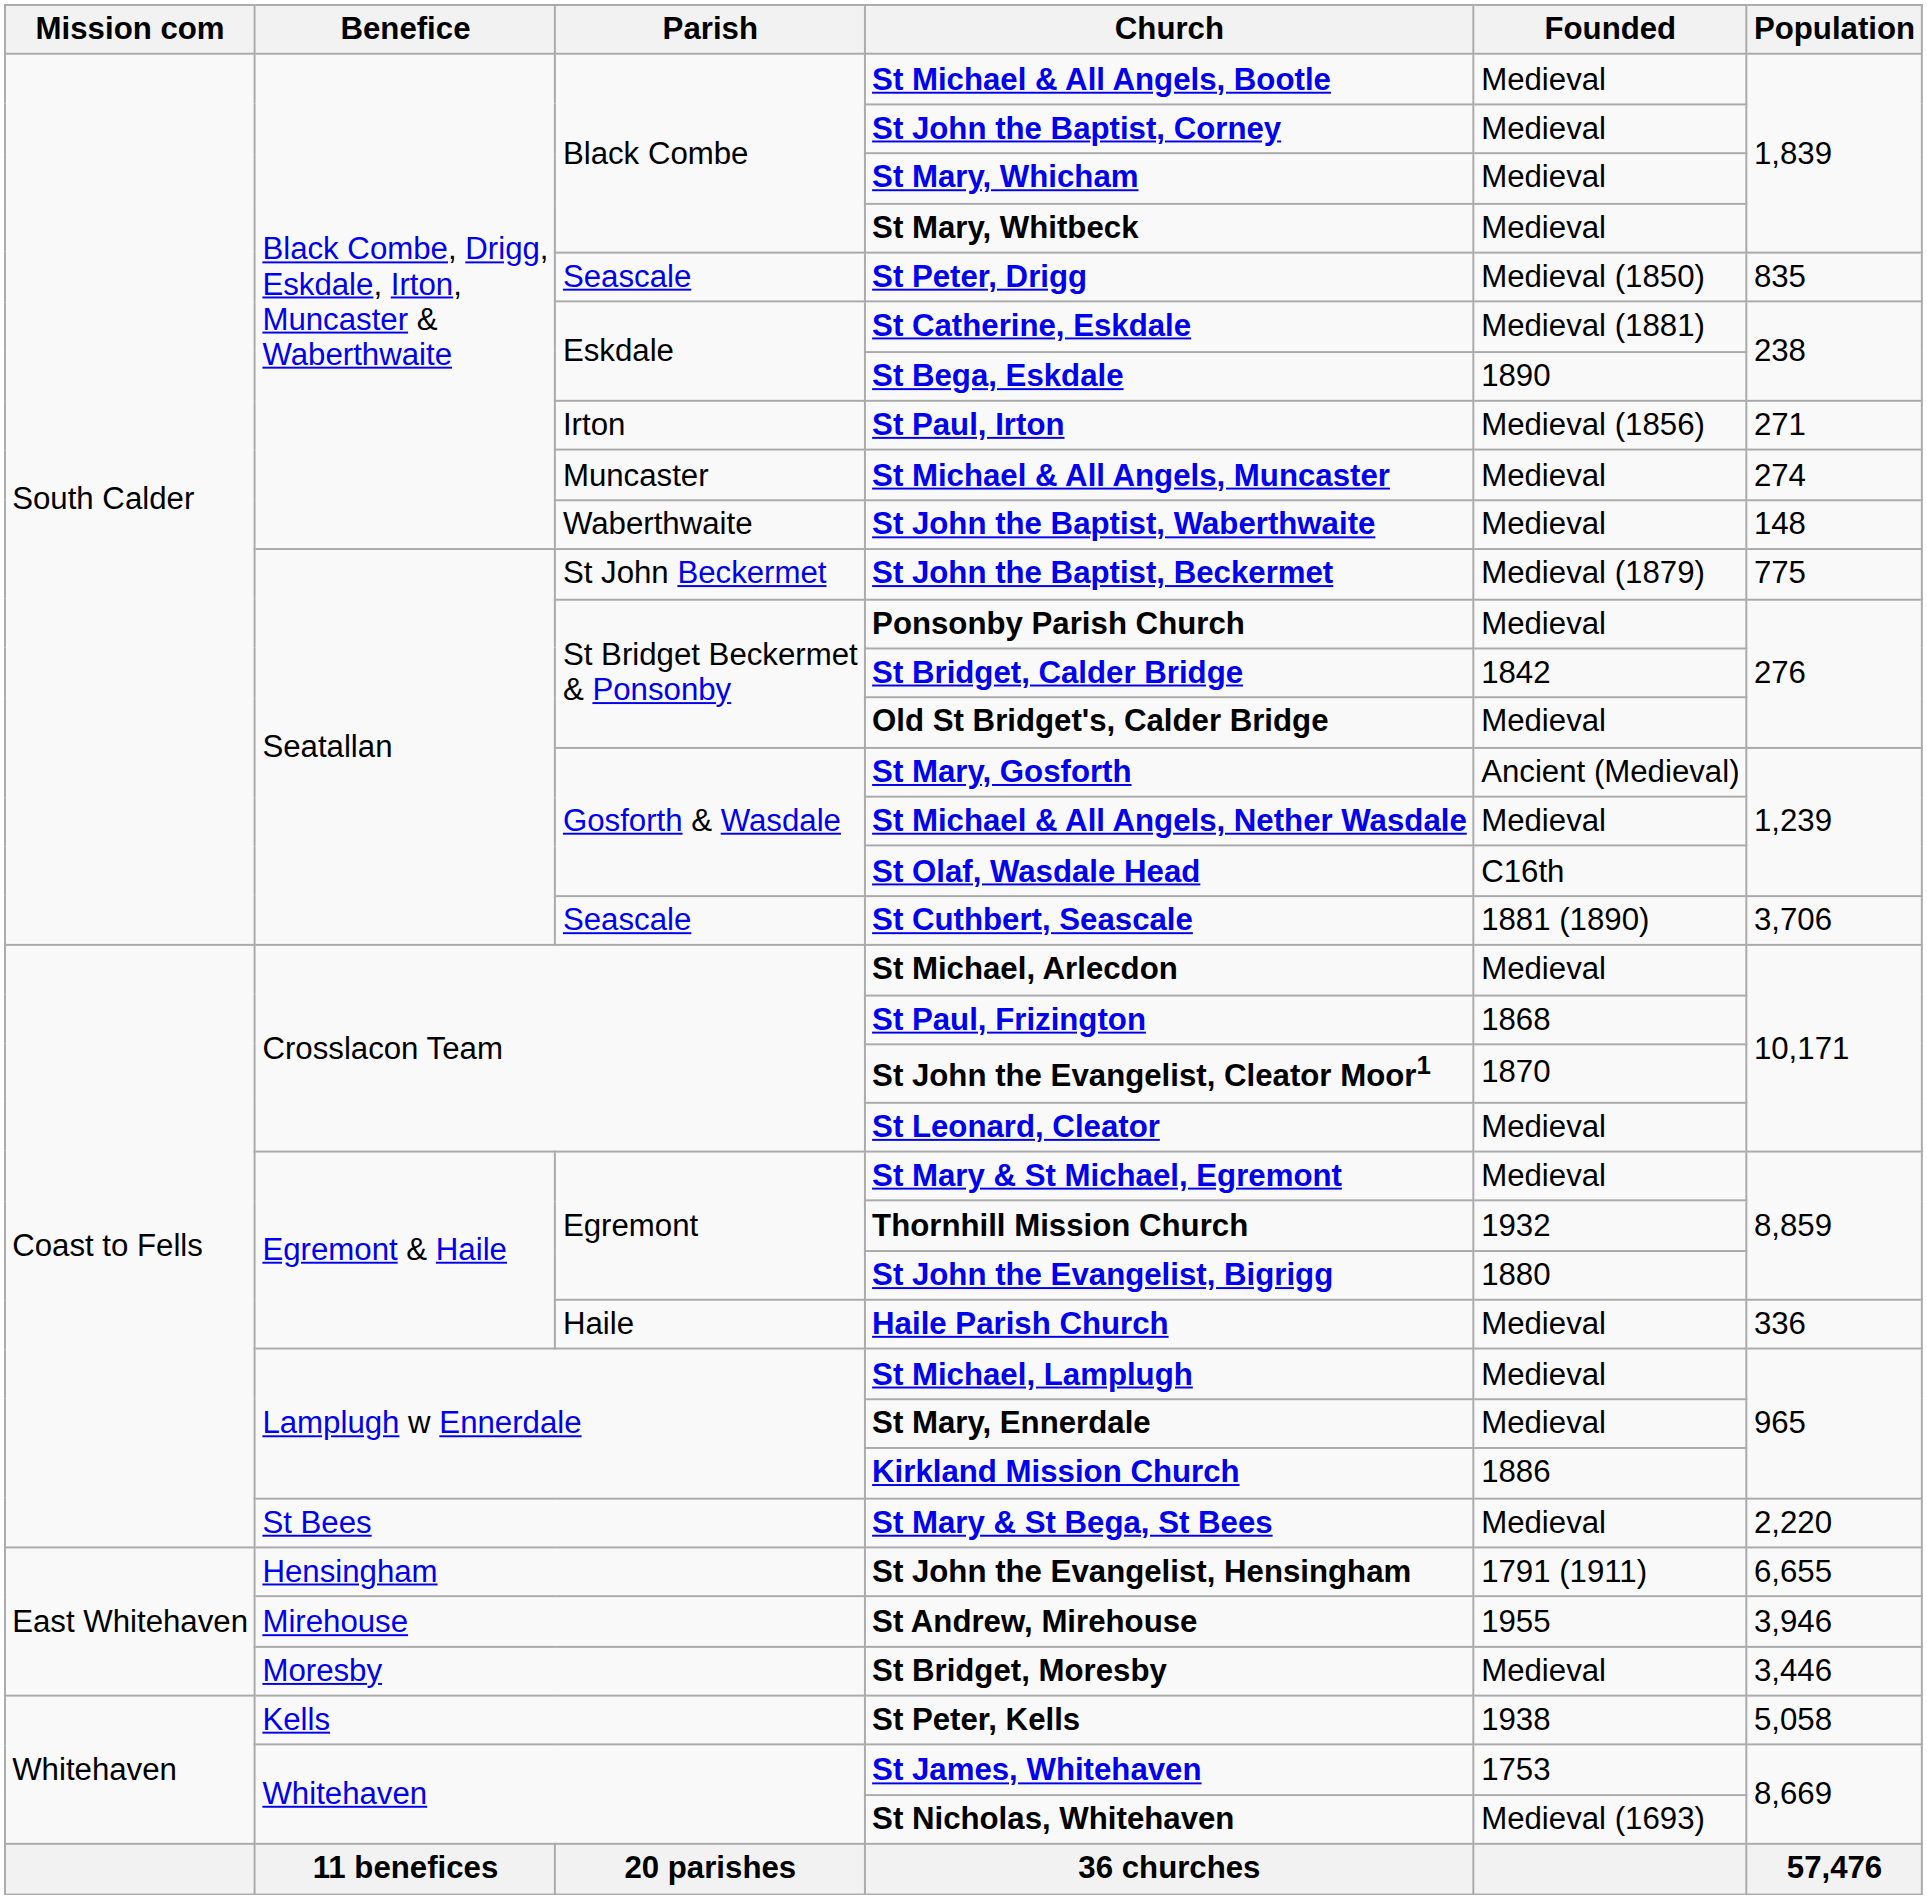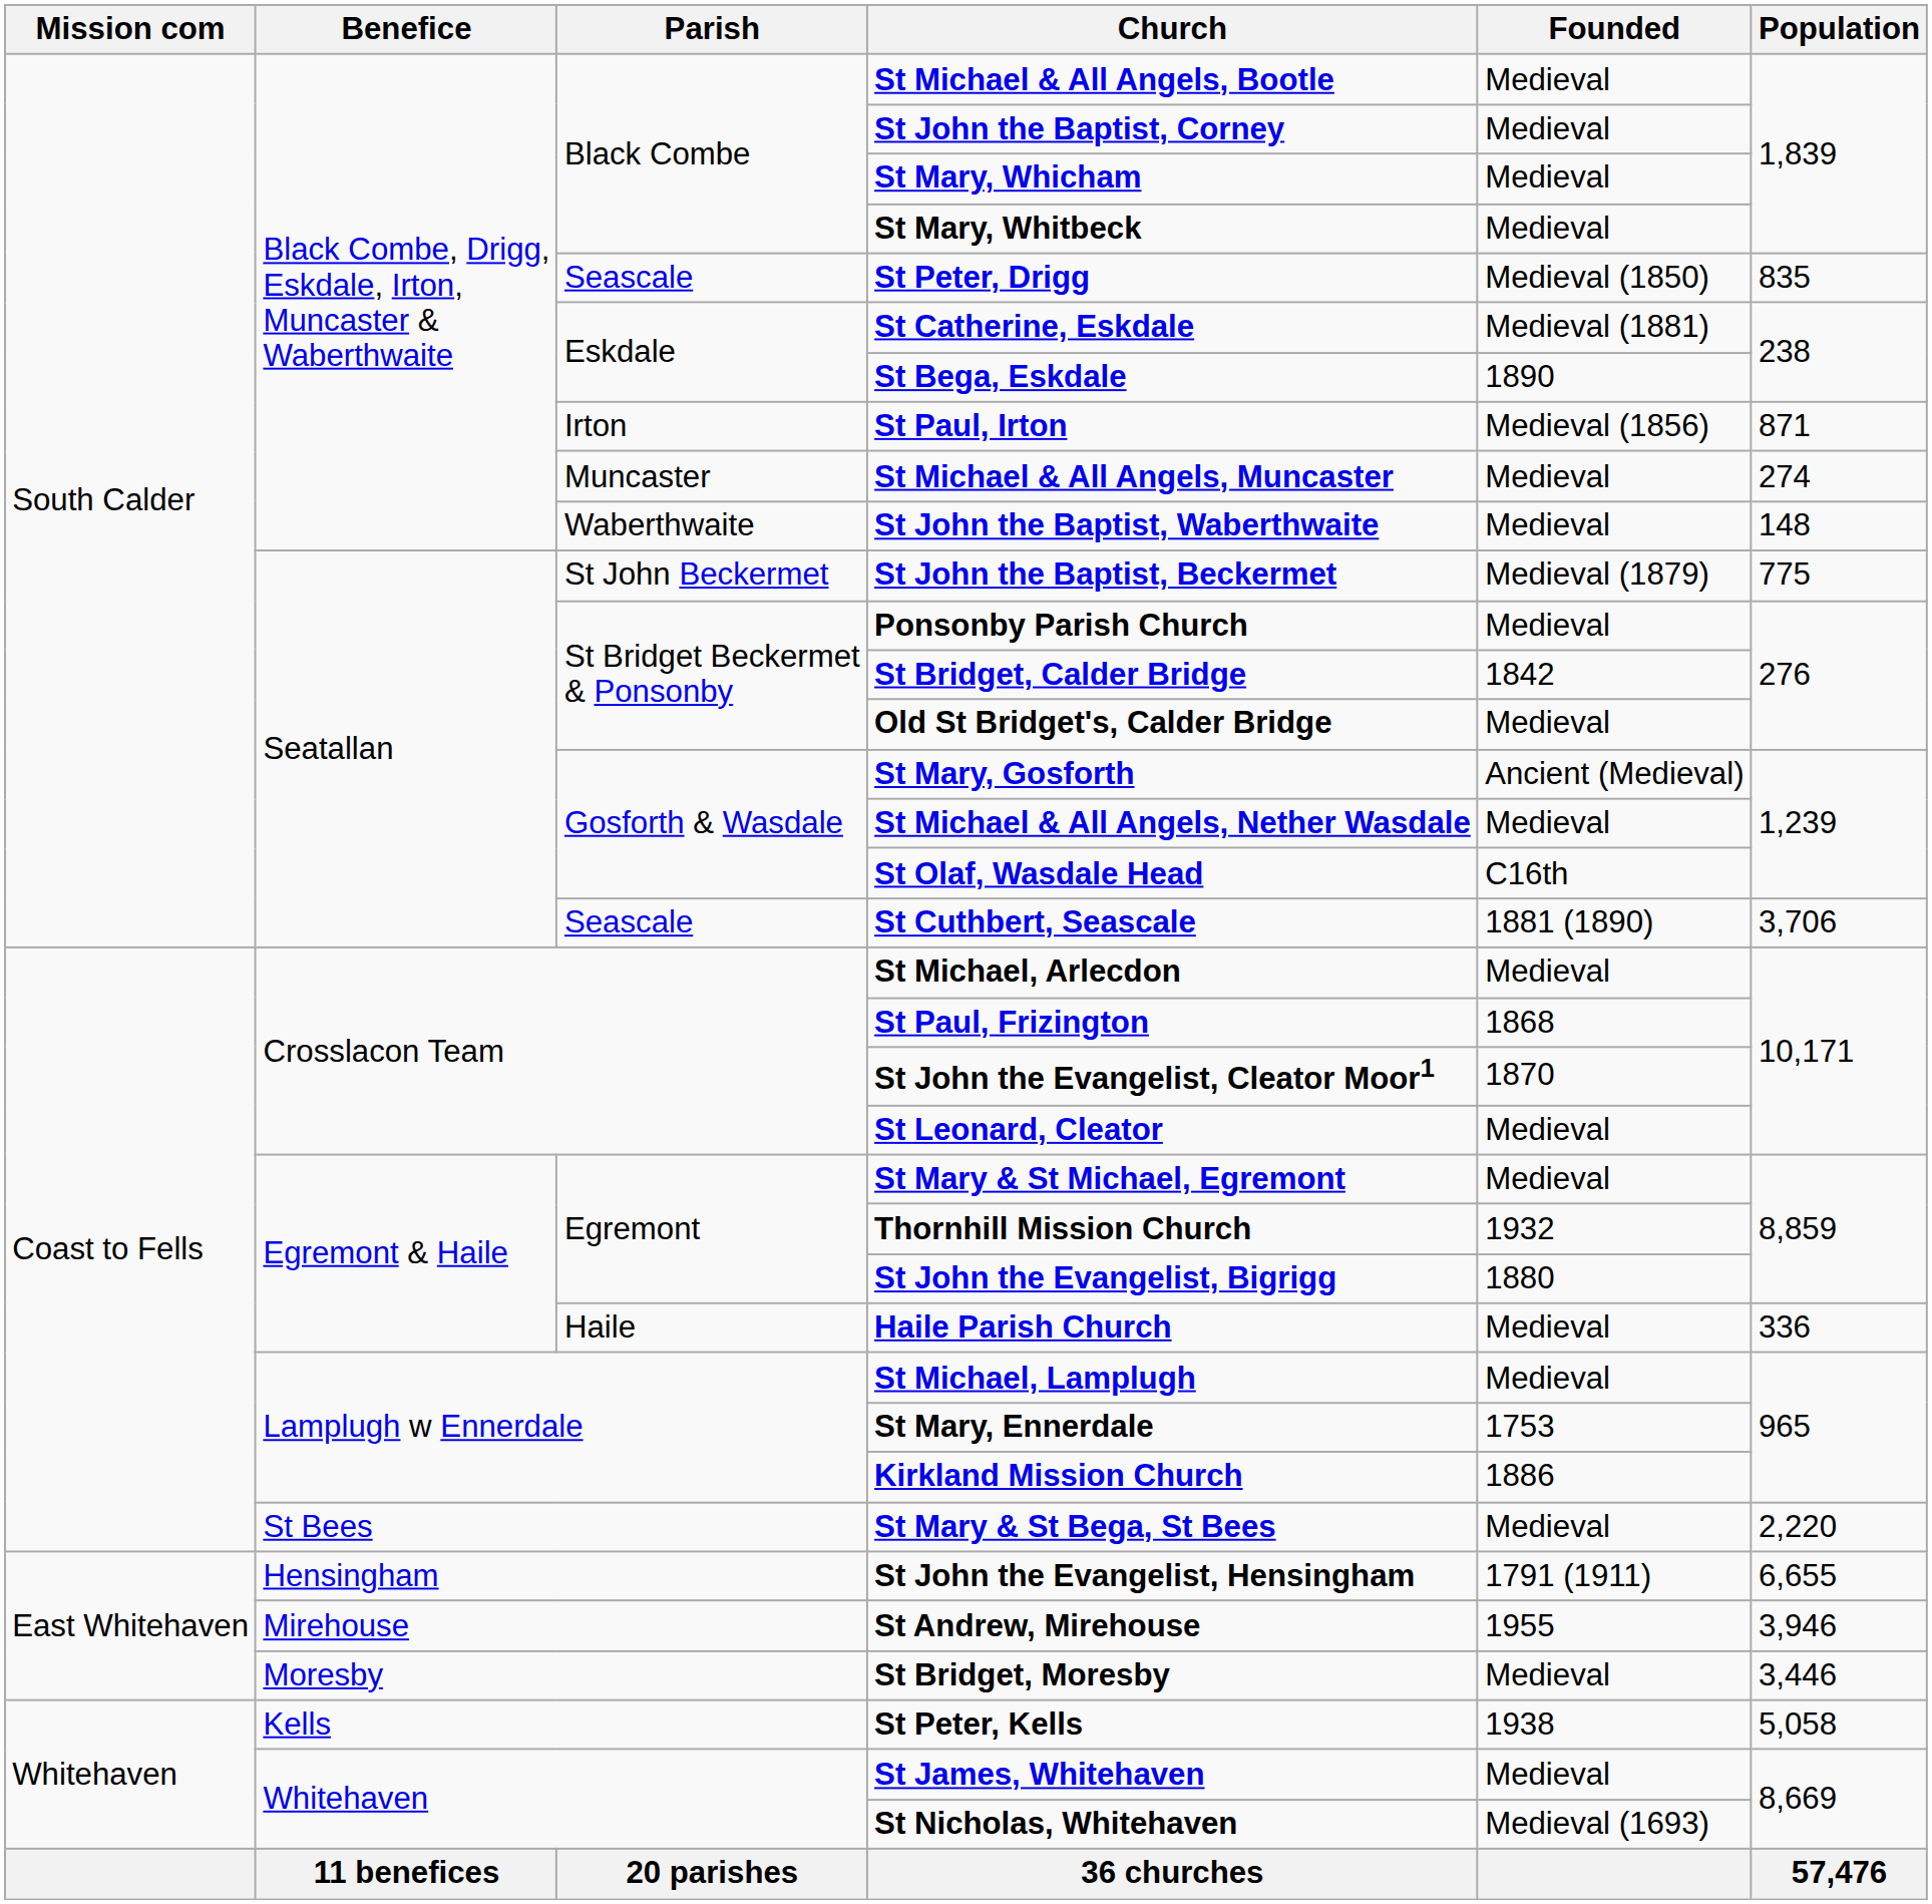St Paul, Irton | Population: 271 -> 871
St Mary, Ennerdale | Founded: Medieval -> 1753
St James, Whitehaven | Founded: 1753 -> Medieval
